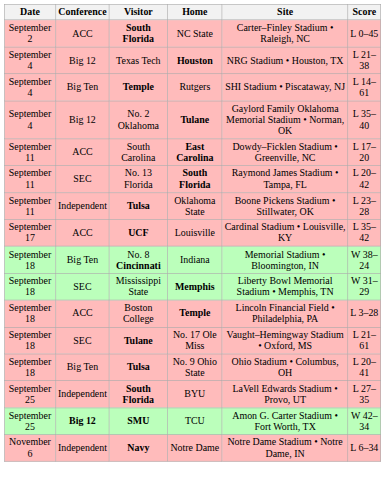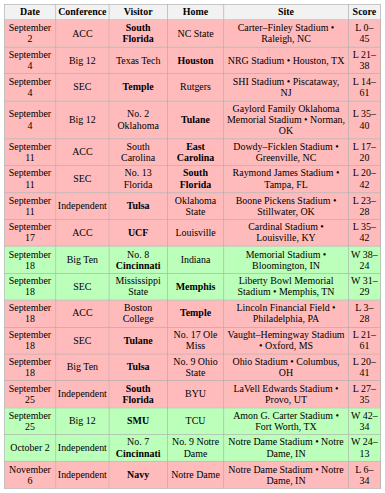Rutgers | Conference: Big Ten -> SEC
TCU | Conference: bold -> normal
+ row: October 2 | Independent | No. 7 Cincinnati | No. 9 Notre Dame | Notre Dame Stadium • Notre Dame, IN | W 24–13
